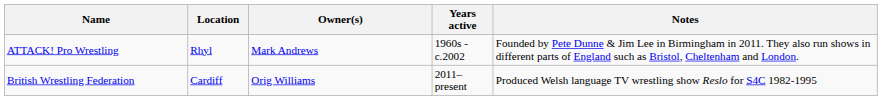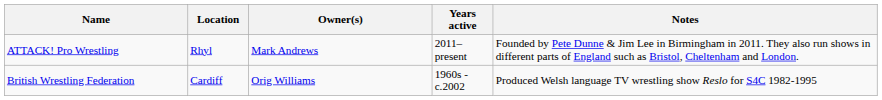ATTACK! Pro Wrestling | Years active: 1960s - c.2002 -> 2011–present
British Wrestling Federation | Years active: 2011–present -> 1960s - c.2002
